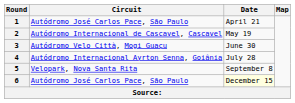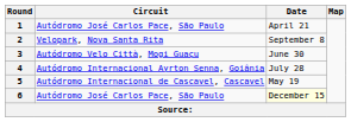2 | Circuit: Autódromo Internacional de Cascavel, Cascavel -> Velopark, Nova Santa Rita
2 | Date: May 19 -> September 8
5 | Circuit: Velopark, Nova Santa Rita -> Autódromo Internacional de Cascavel, Cascavel
5 | Date: September 8 -> May 19
